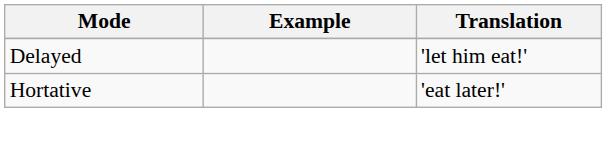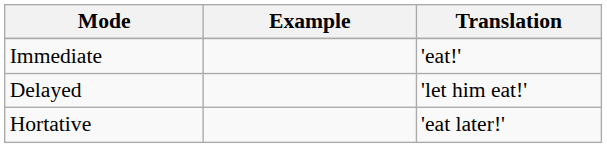+ row: Immediate | 'eat!'
